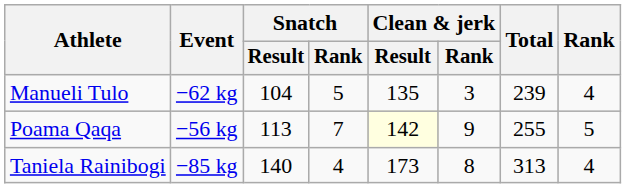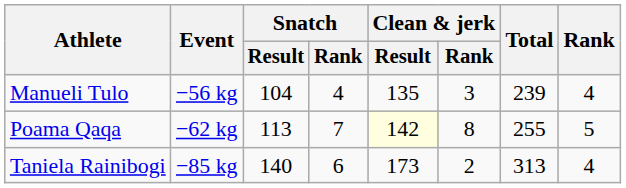Manueli Tulo | Event: −62 kg -> −56 kg
Manueli Tulo | Snatch / Rank: 5 -> 4
Poama Qaqa | Event: −56 kg -> −62 kg
Poama Qaqa | Clean & jerk / Rank: 9 -> 8
Taniela Rainibogi | Snatch / Rank: 4 -> 6
Taniela Rainibogi | Clean & jerk / Rank: 8 -> 2
